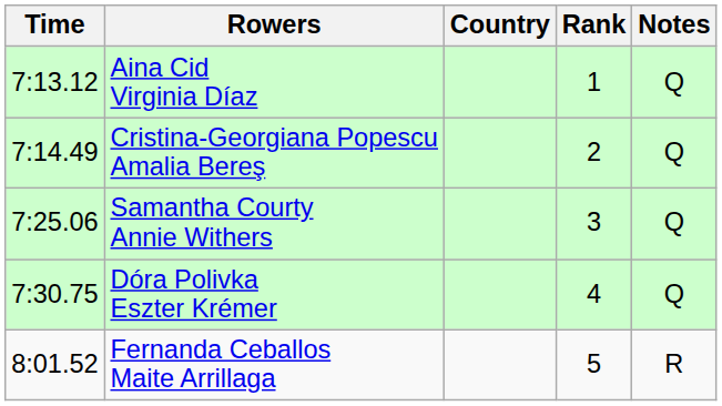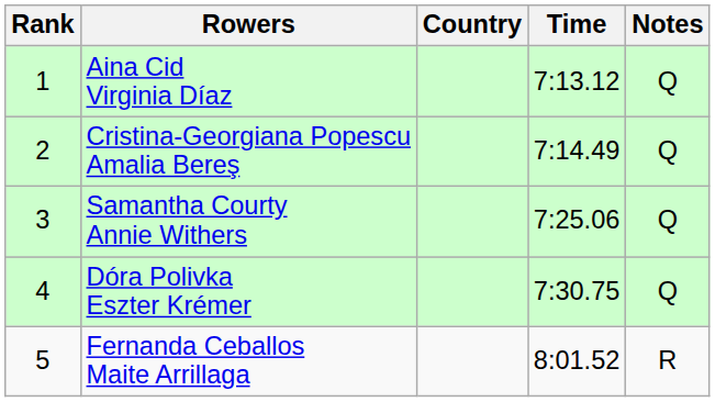columns swapped: Rank <-> Time
